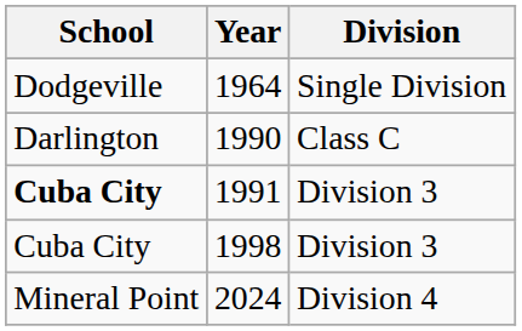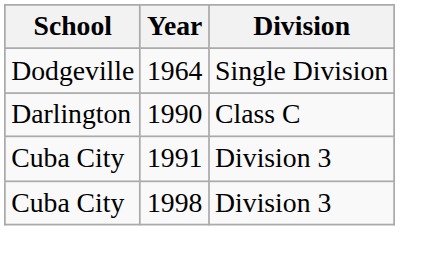1991 | School: bold -> normal
- row: Mineral Point | 2024 | Division 4
